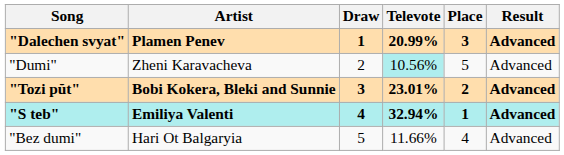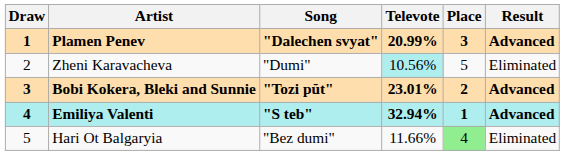columns swapped: Draw <-> Song
Zheni Karavacheva | Result: Advanced -> Eliminated
Hari Ot Balgaryia | Place: no background -> lightgreen background
Hari Ot Balgaryia | Result: Advanced -> Eliminated
